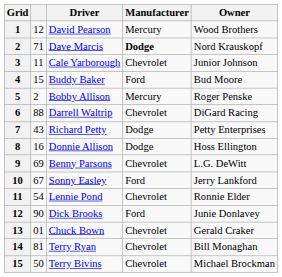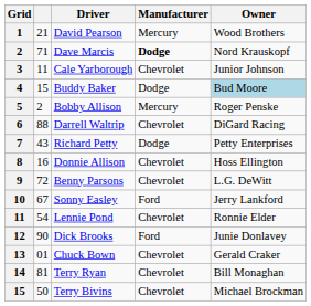David Pearson | column 2: 12 -> 21
Buddy Baker | Manufacturer: Ford -> Dodge
Buddy Baker | Owner: no background -> lightblue background
Donnie Allison | Manufacturer: Dodge -> Chevrolet
Benny Parsons | column 2: 69 -> 72
